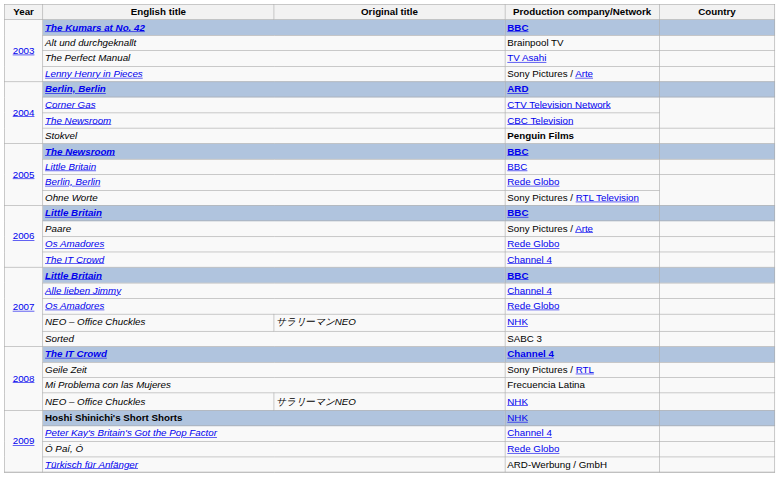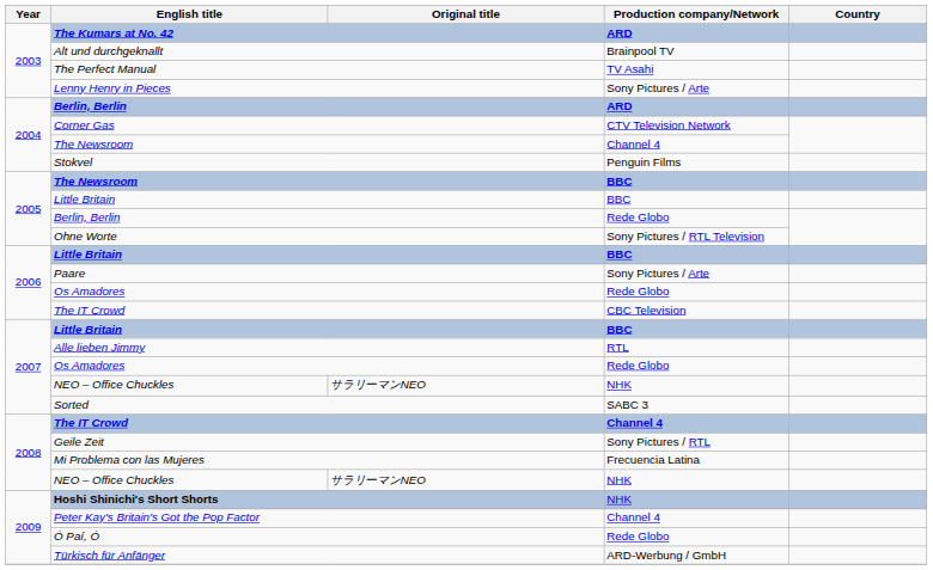The Kumars at No. 42 | Production company/Network: BBC -> ARD
2004 / The Newsroom | Production company/Network: CBC Television -> Channel 4
Stokvel | Production company/Network: bold -> normal
2006 / The IT Crowd | Production company/Network: Channel 4 -> CBC Television
Alle lieben Jimmy | Production company/Network: Channel 4 -> RTL
